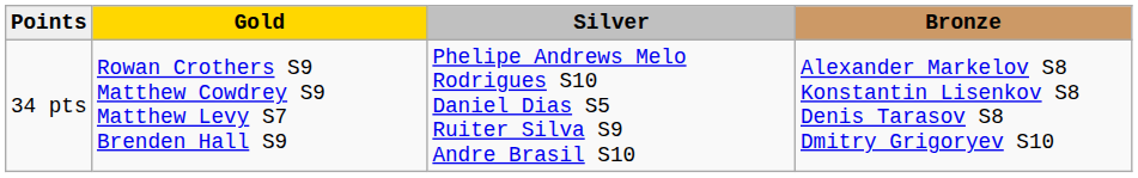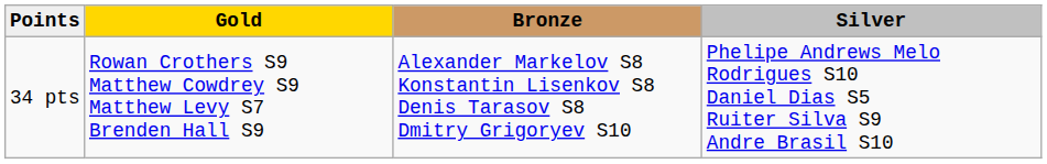columns swapped: Silver <-> Bronze
